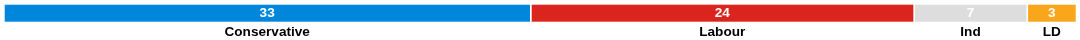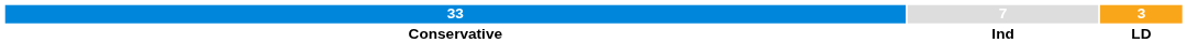- column: 24 | Labour
